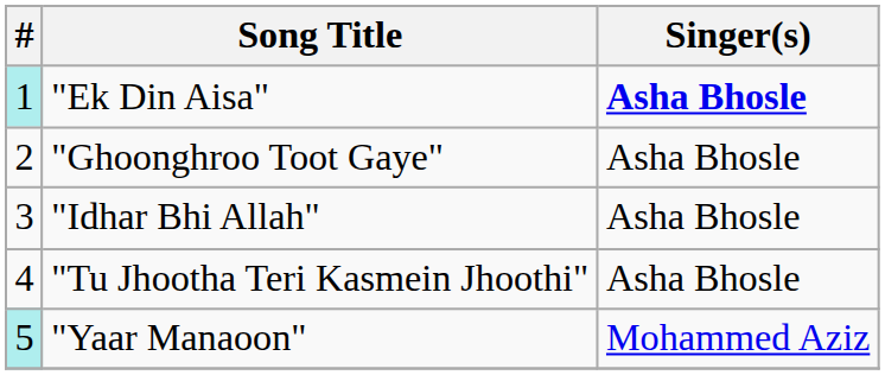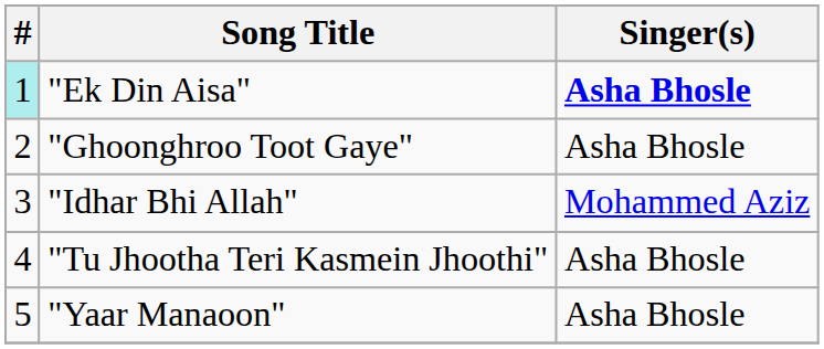"Idhar Bhi Allah" | Singer(s): Asha Bhosle -> Mohammed Aziz
"Yaar Manaoon" | #: paleturquoise background -> no background
"Yaar Manaoon" | Singer(s): Mohammed Aziz -> Asha Bhosle
